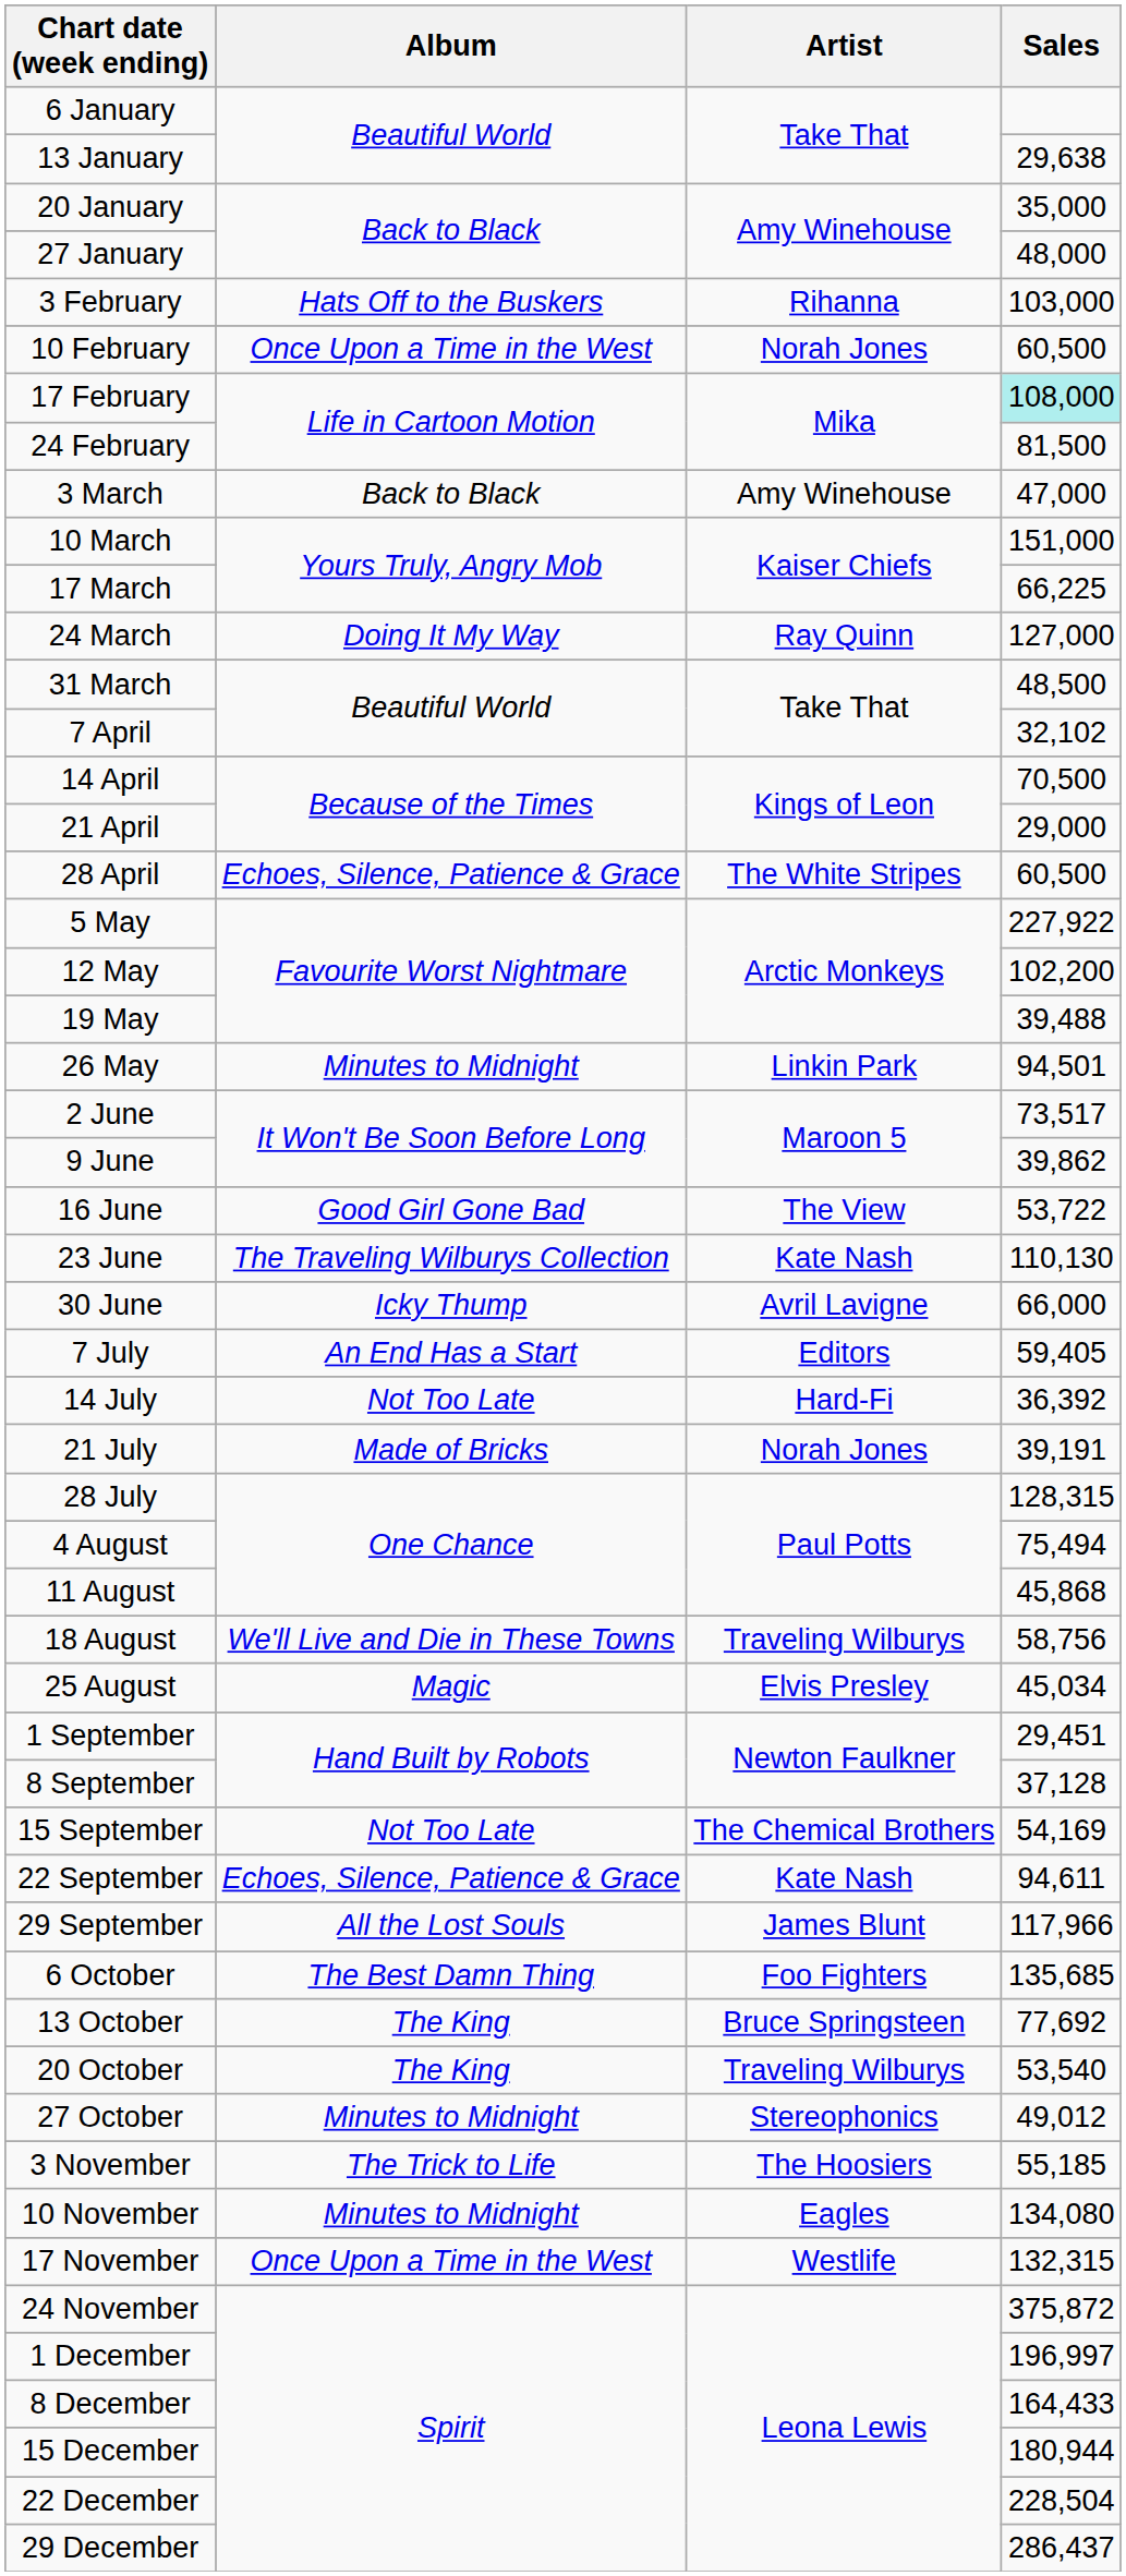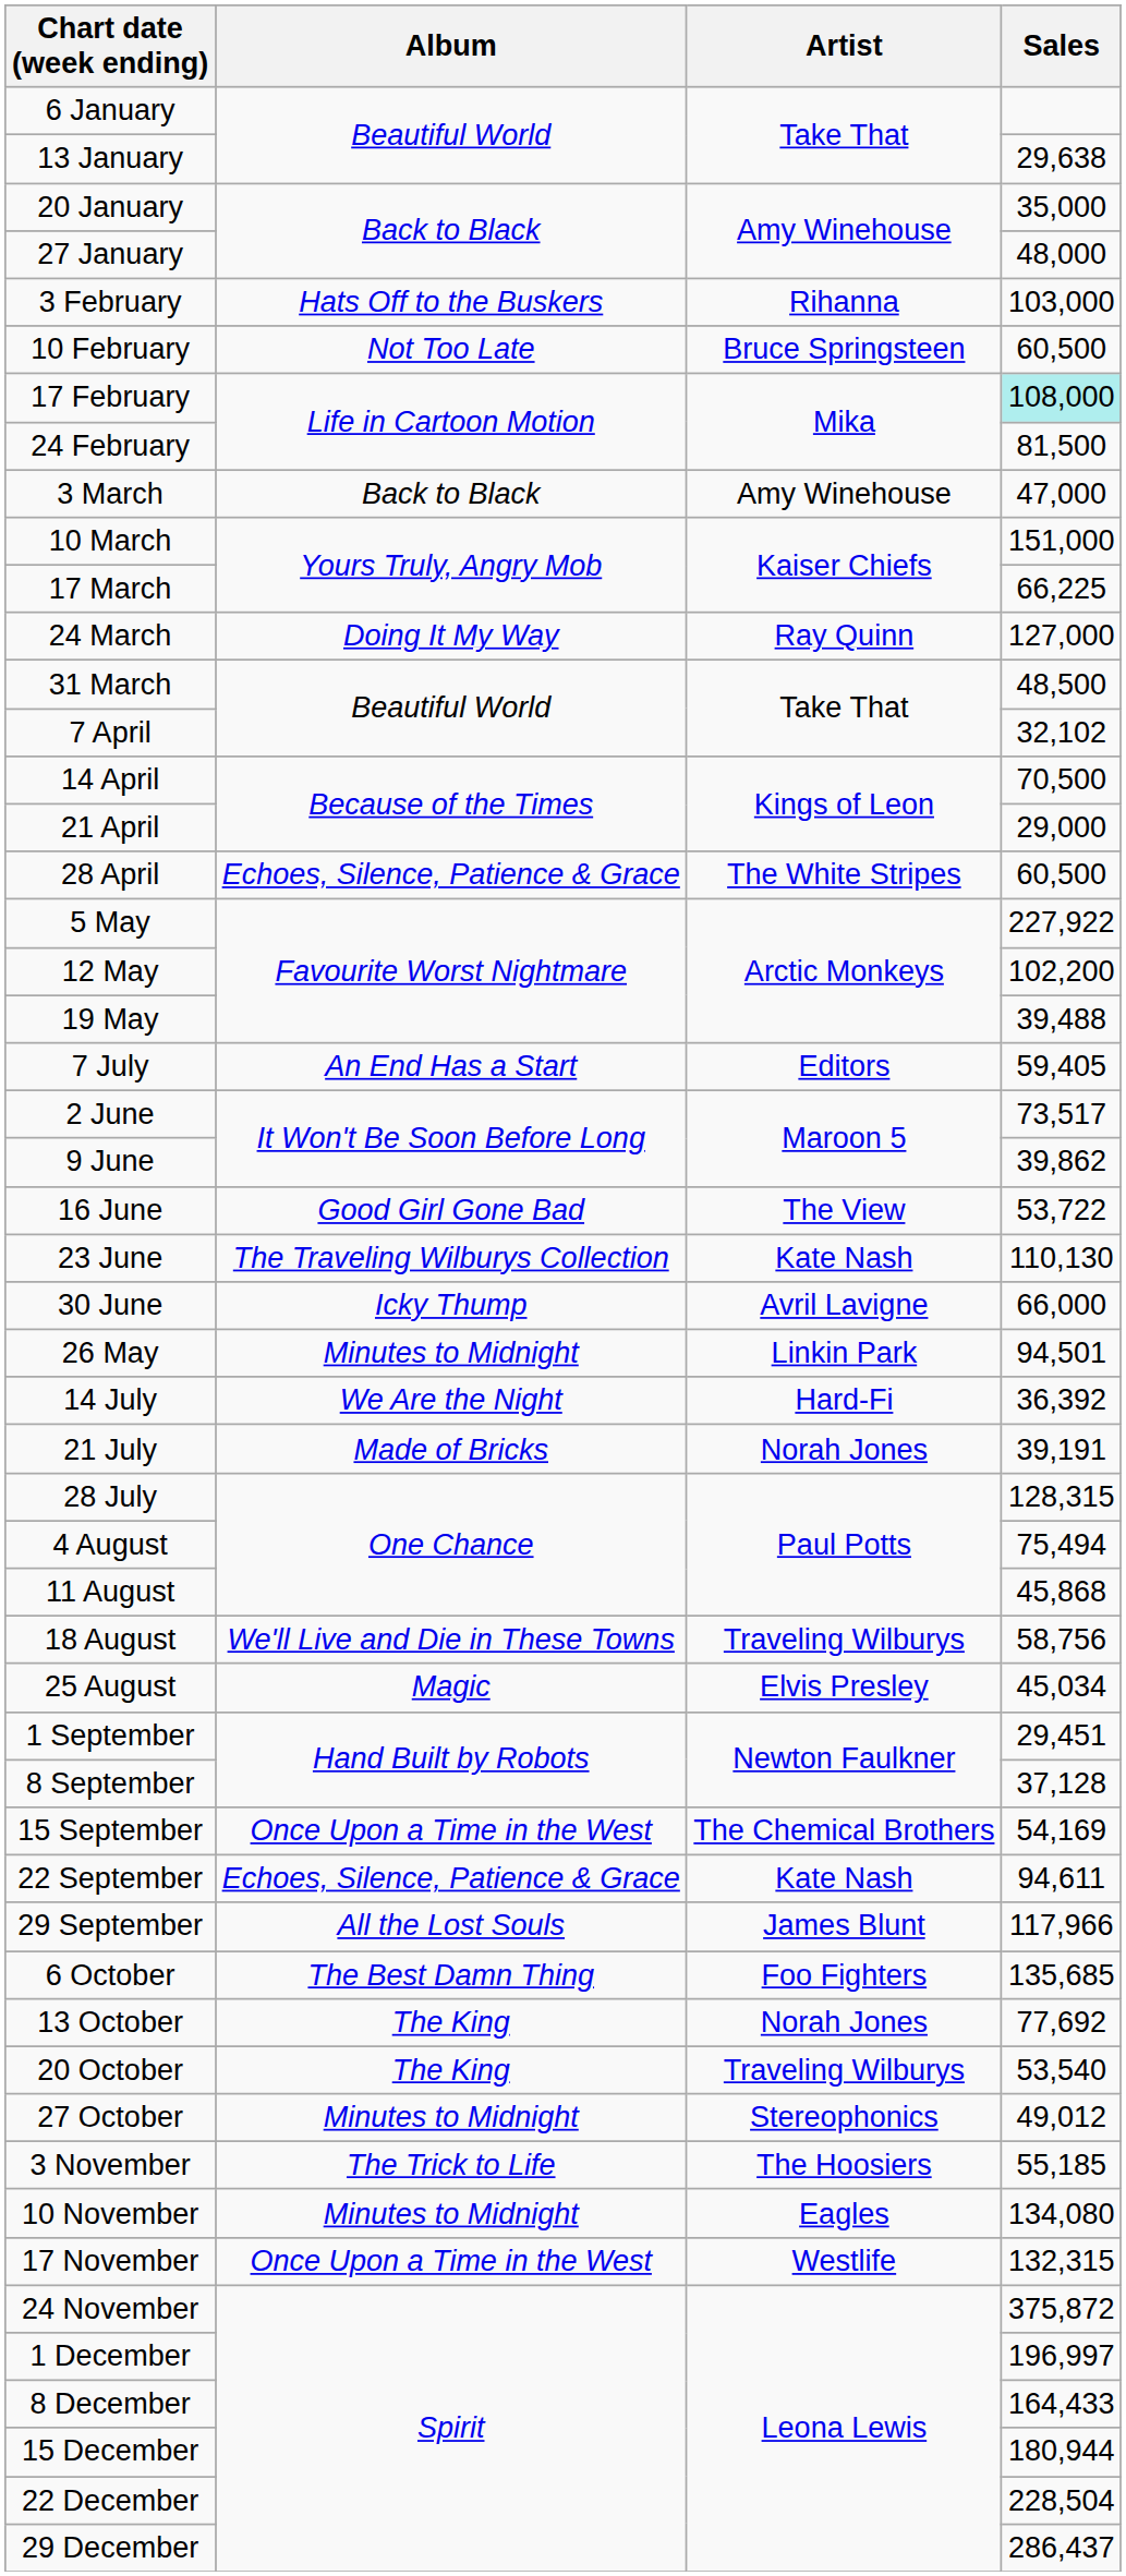10 February | Album: Once Upon a Time in the West -> Not Too Late
10 February | Artist: Norah Jones -> Bruce Springsteen
rows swapped: 26 May <-> 7 July
14 July | Album: Not Too Late -> We Are the Night
15 September | Album: Not Too Late -> Once Upon a Time in the West
13 October | Artist: Bruce Springsteen -> Norah Jones
